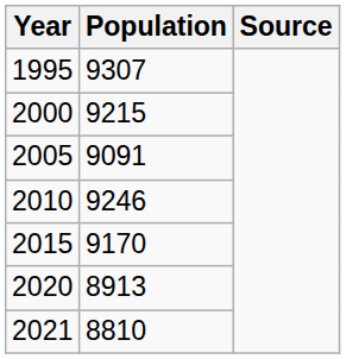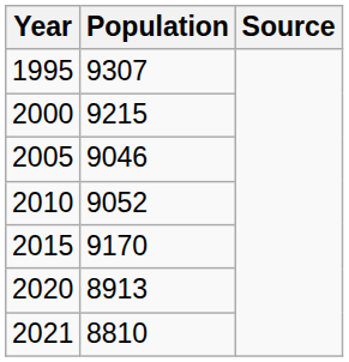2005 | Population: 9091 -> 9046
2010 | Population: 9246 -> 9052
